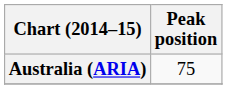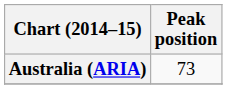Australia (ARIA) | Peak position: 75 -> 73
